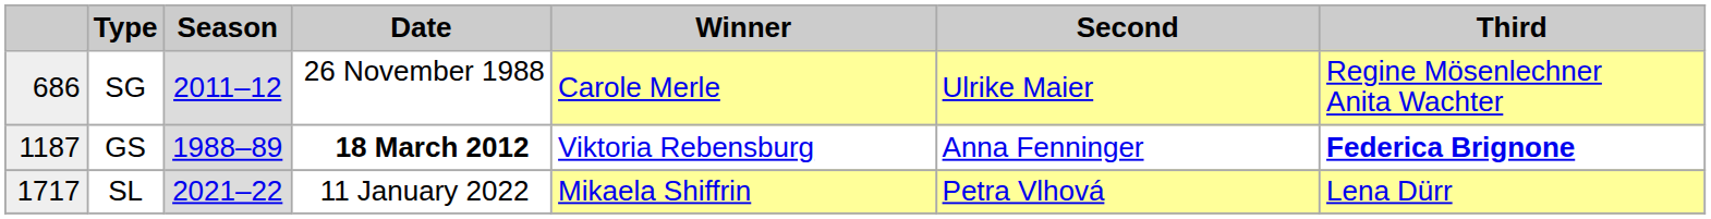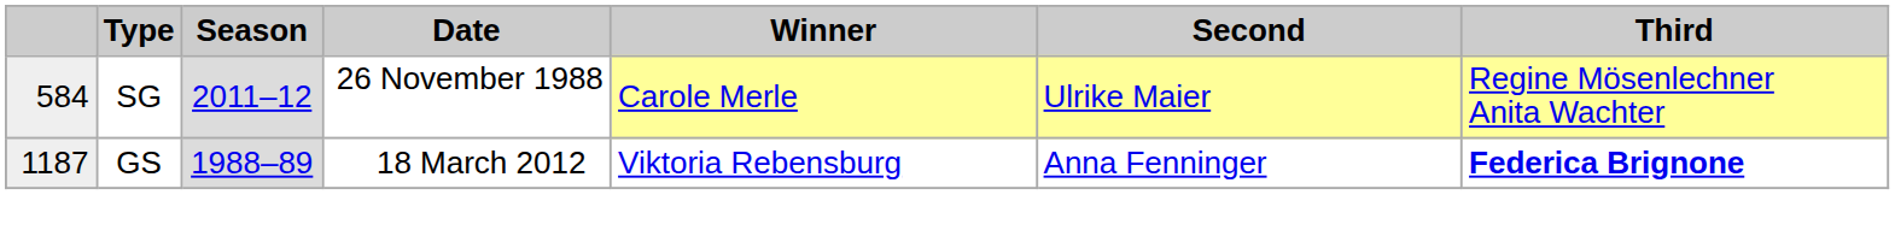SG | column 1: 686 -> 584
GS | Date: bold -> normal
- row: 1717 | SL | 2021–22 | 11 January 2022 | Mikaela Shiffrin | Petra Vlhová | Lena Dürr
